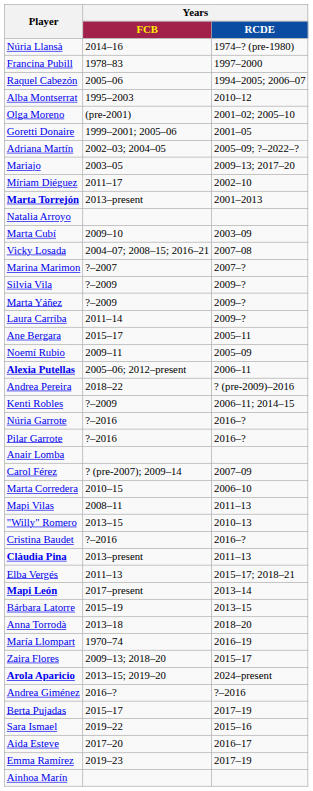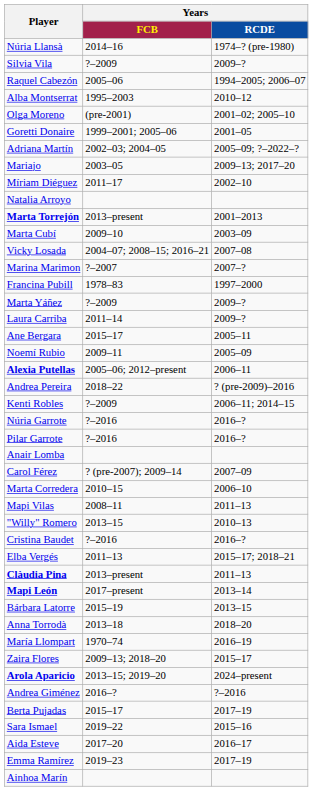rows swapped: Francina Pubill <-> Silvia Vila
rows swapped: Marta Torrejón <-> Natalia Arroyo
rows swapped: Clàudia Pina <-> Elba Vergés
